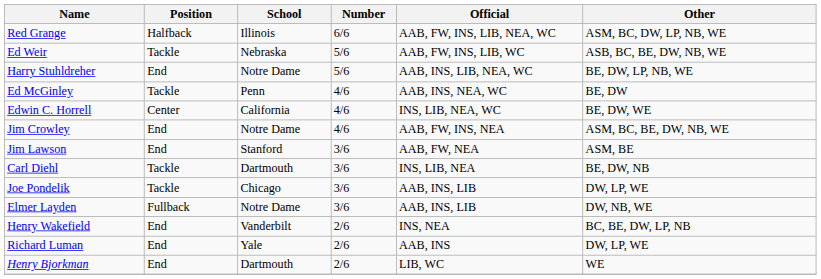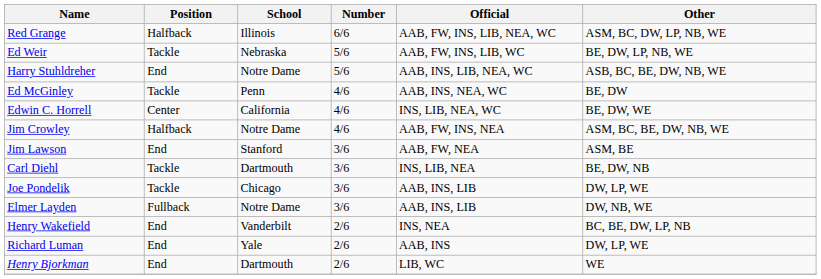Ed Weir | Other: ASB, BC, BE, DW, NB, WE -> BE, DW, LP, NB, WE
Harry Stuhldreher | Other: BE, DW, LP, NB, WE -> ASB, BC, BE, DW, NB, WE
Jim Crowley | Position: End -> Halfback
